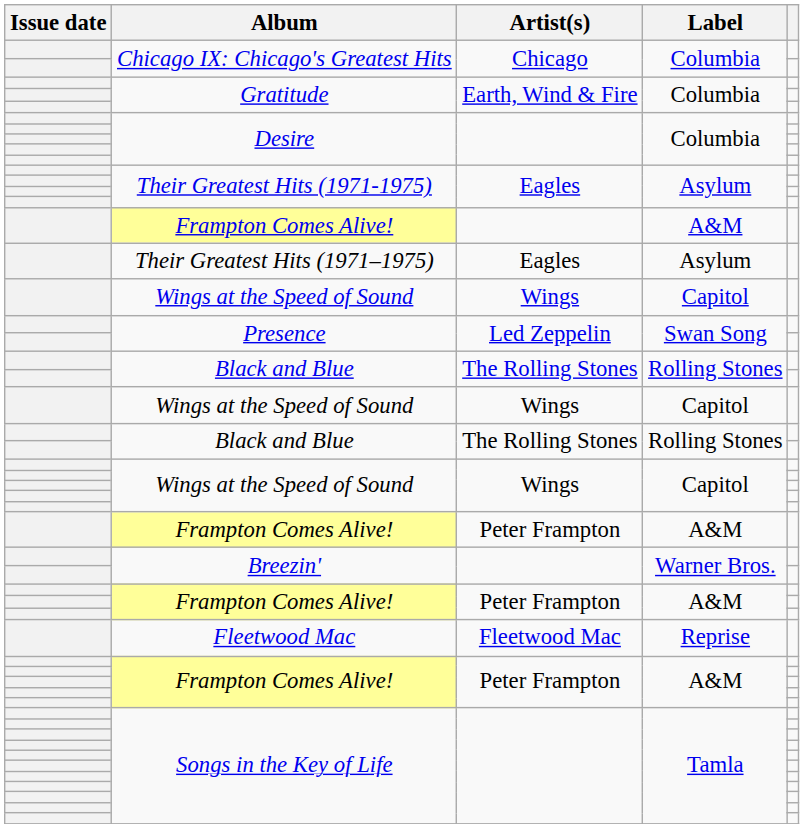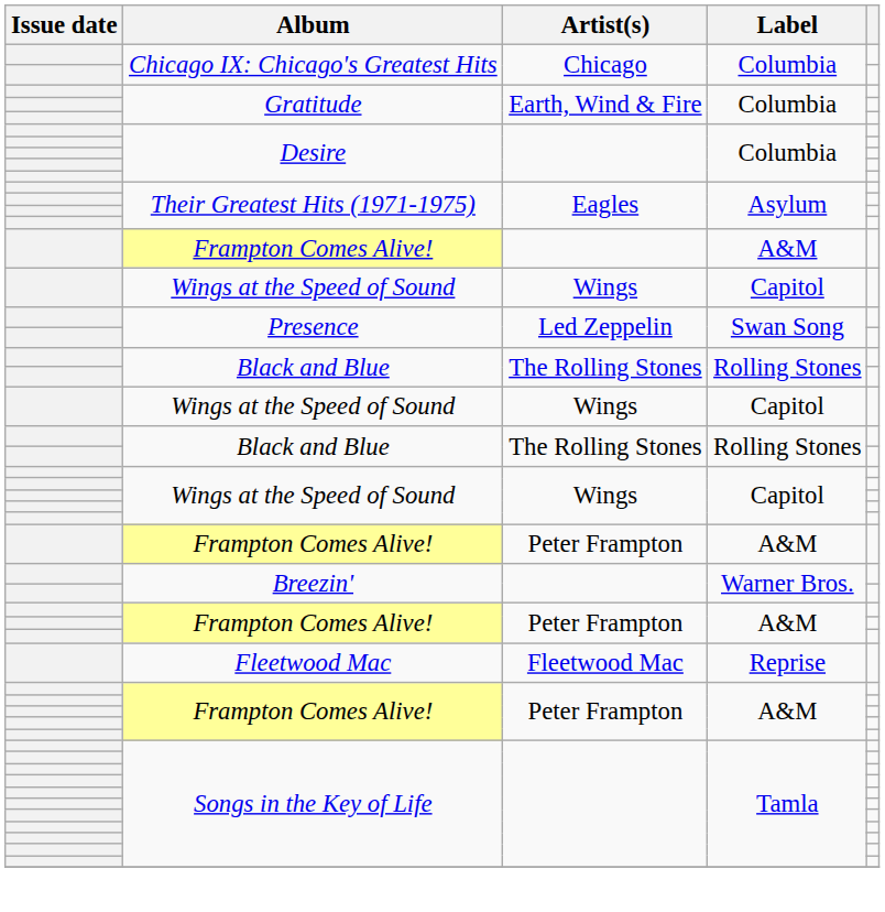- row: Their Greatest Hits (1971–1975) | Eagles | Asylum
